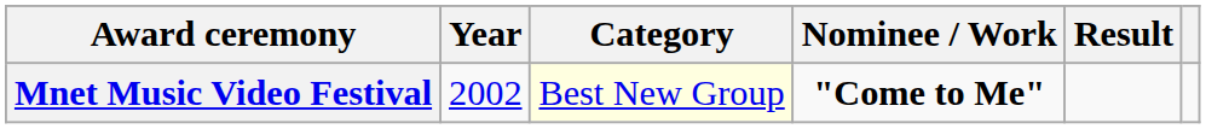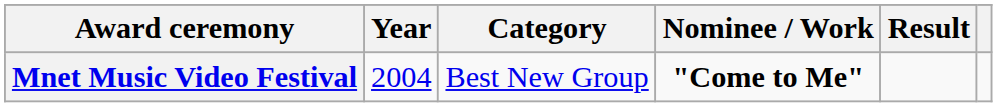Mnet Music Video Festival | Year: 2002 -> 2004
Mnet Music Video Festival | Category: lightyellow background -> no background
